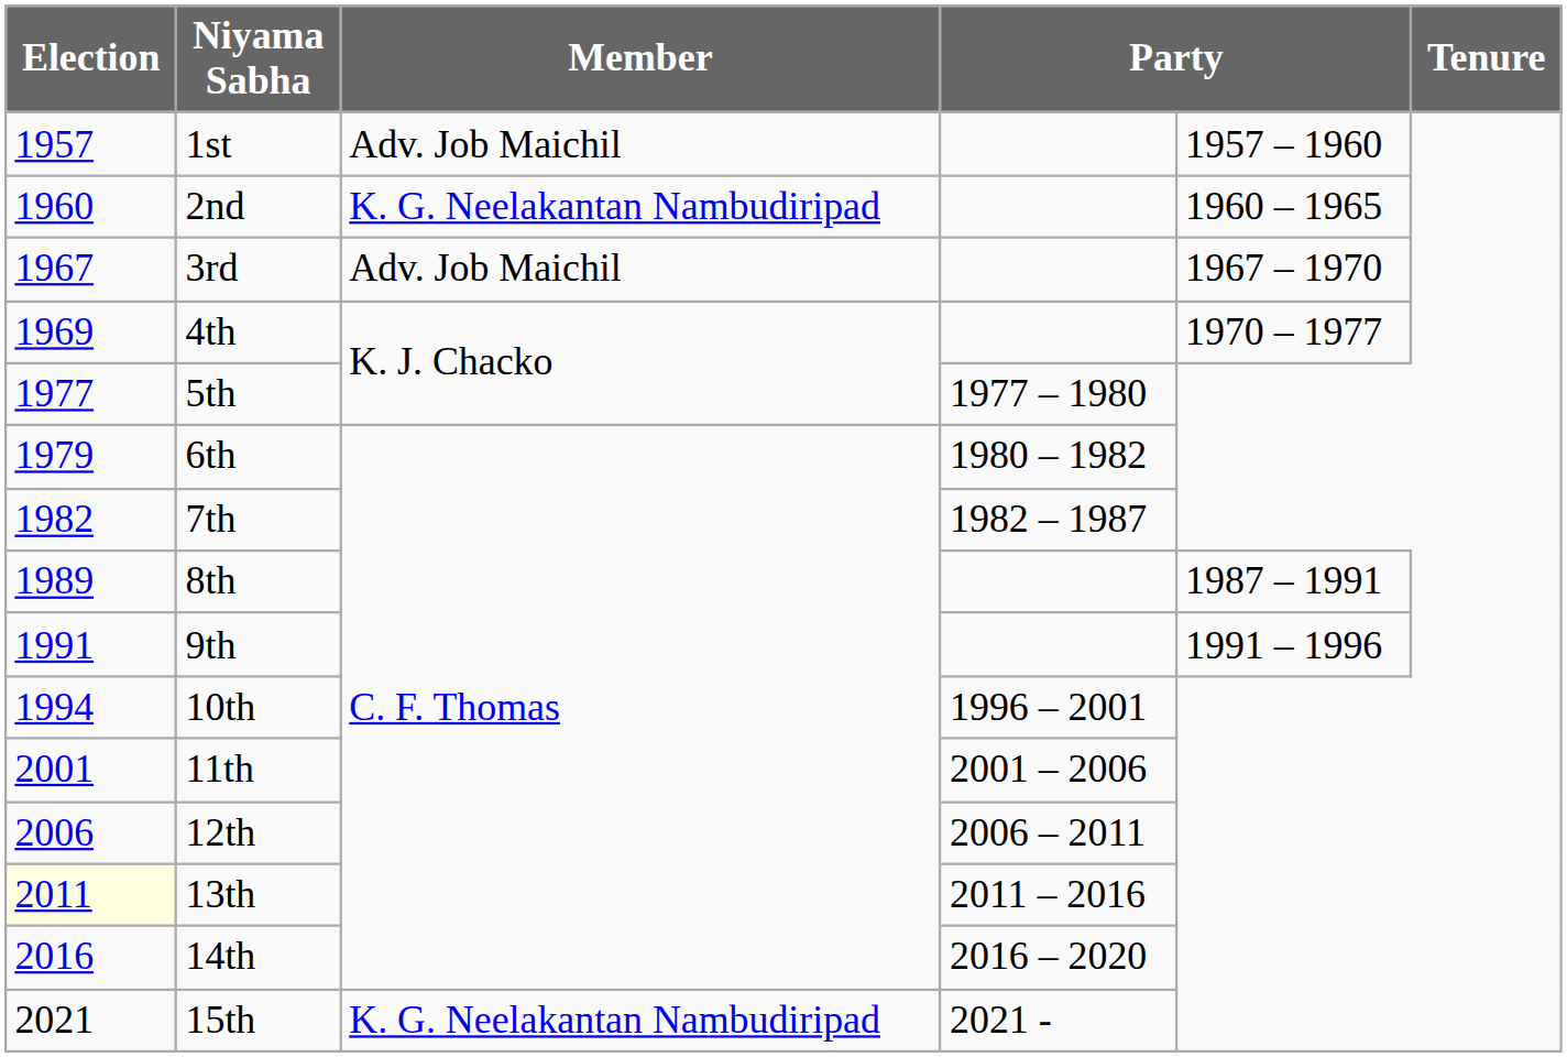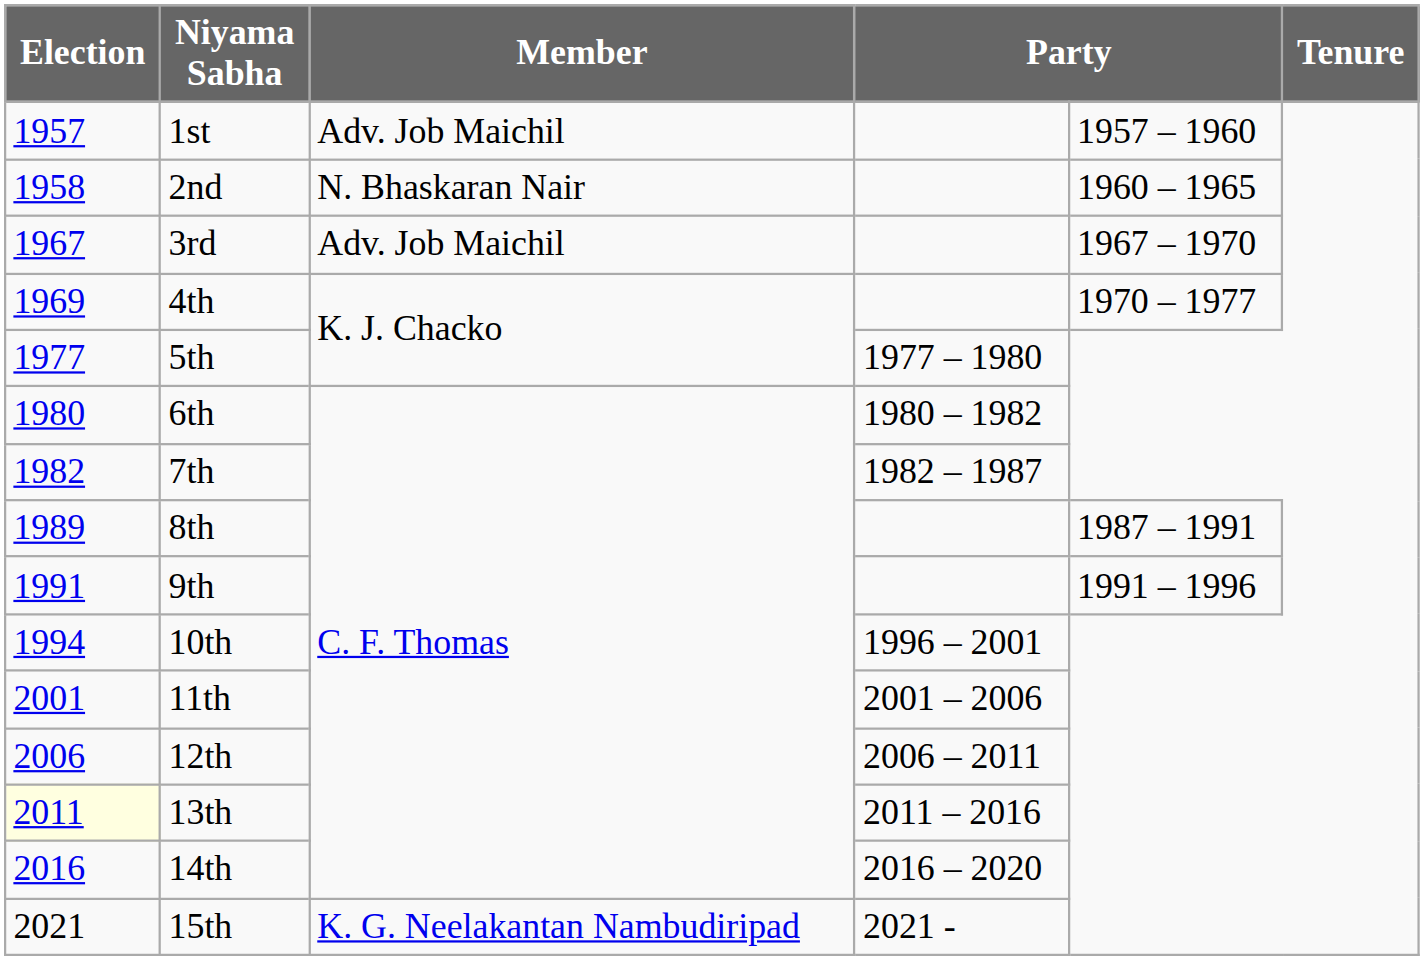2nd | Election: 1960 -> 1958
2nd | Member: K. G. Neelakantan Nambudiripad -> N. Bhaskaran Nair
6th | Election: 1979 -> 1980
